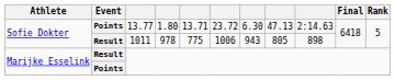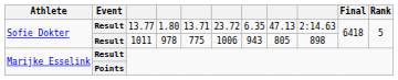13.77 | Event: Points -> Result
13.77 | column 7: 6.30 -> 6.35
